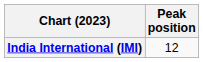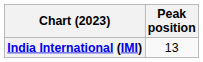India International (IMI) | Peak position: 12 -> 13
